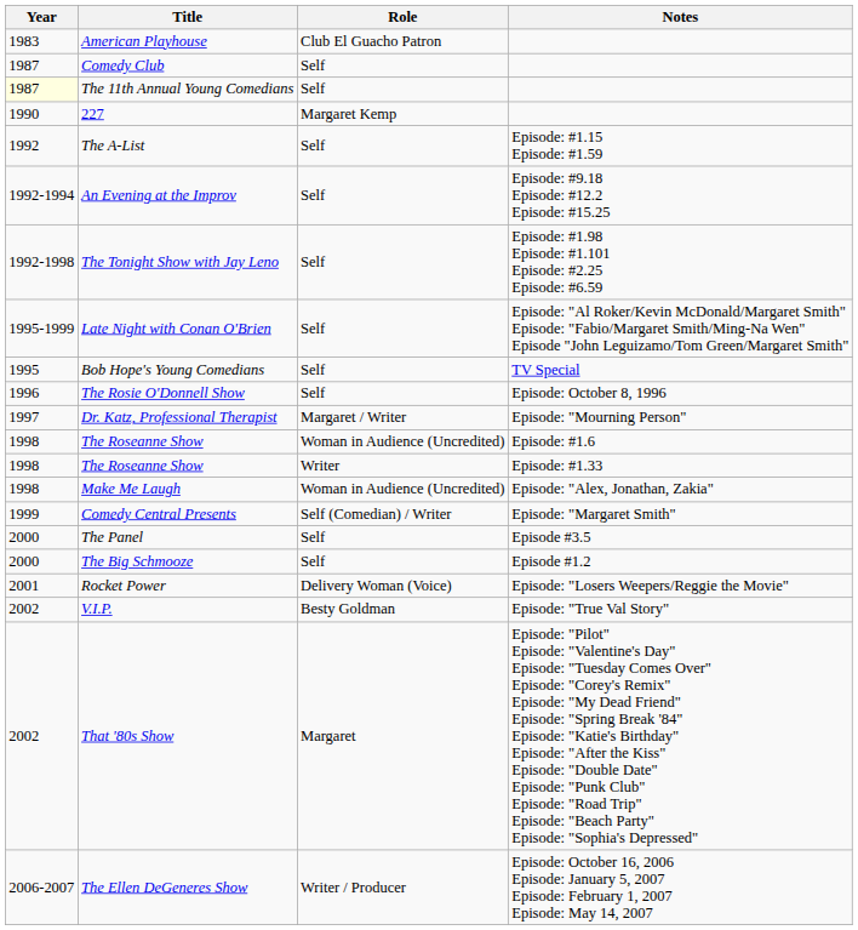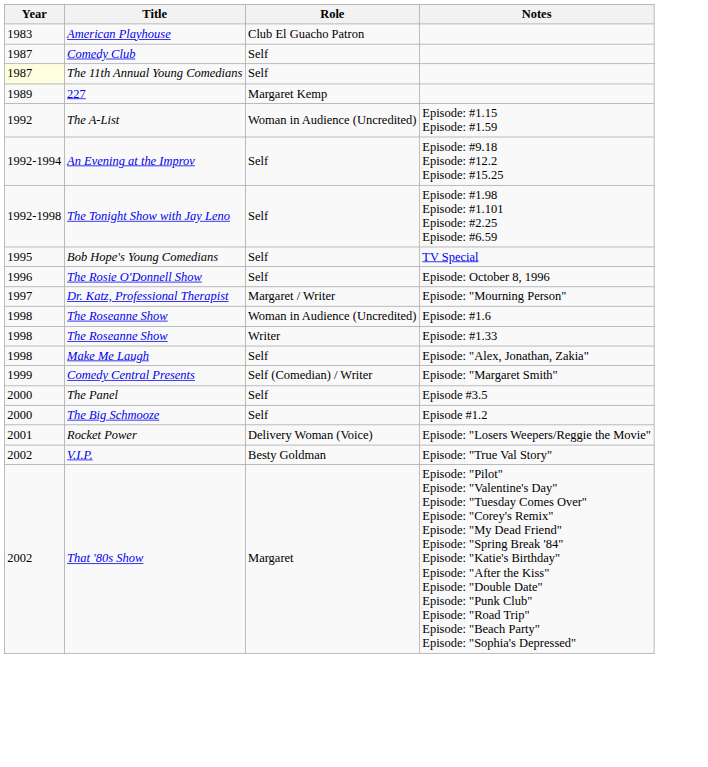227 | Year: 1990 -> 1989
The A-List | Role: Self -> Woman in Audience (Uncredited)
- row: 1995-1999 | Late Night with Conan O'Brien | Self | Episode: "Al Roker/Kevin McDonald/Margaret Smith" Episode: "Fabio/Margaret Smith/Ming-Na Wen" Episode "John Leguizamo/Tom Green/Margaret Smith"
Make Me Laugh | Role: Woman in Audience (Uncredited) -> Self
- row: 2006-2007 | The Ellen DeGeneres Show | Writer / Producer | Episode: October 16, 2006 Episode: January 5, 2007 Episode: February 1, 2007 Episode: May 14, 2007
